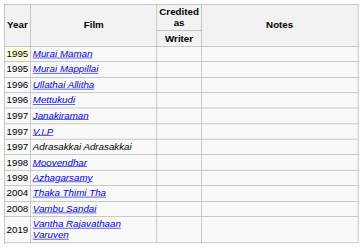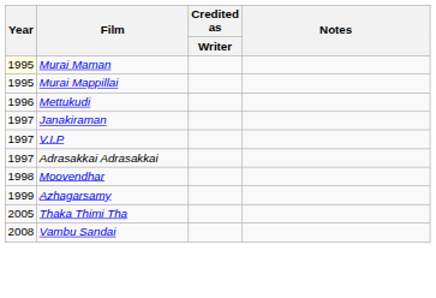- row: 1996 | Ullathai Allitha
Thaka Thimi Tha | Year: 2004 -> 2005
- row: 2019 | Vantha Rajavathaan Varuven
